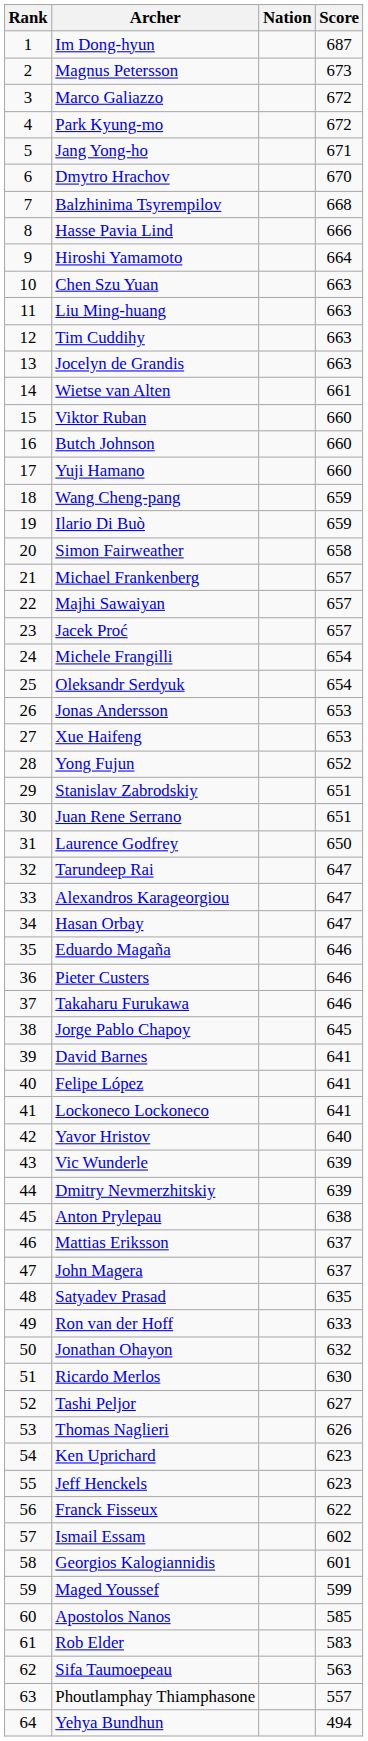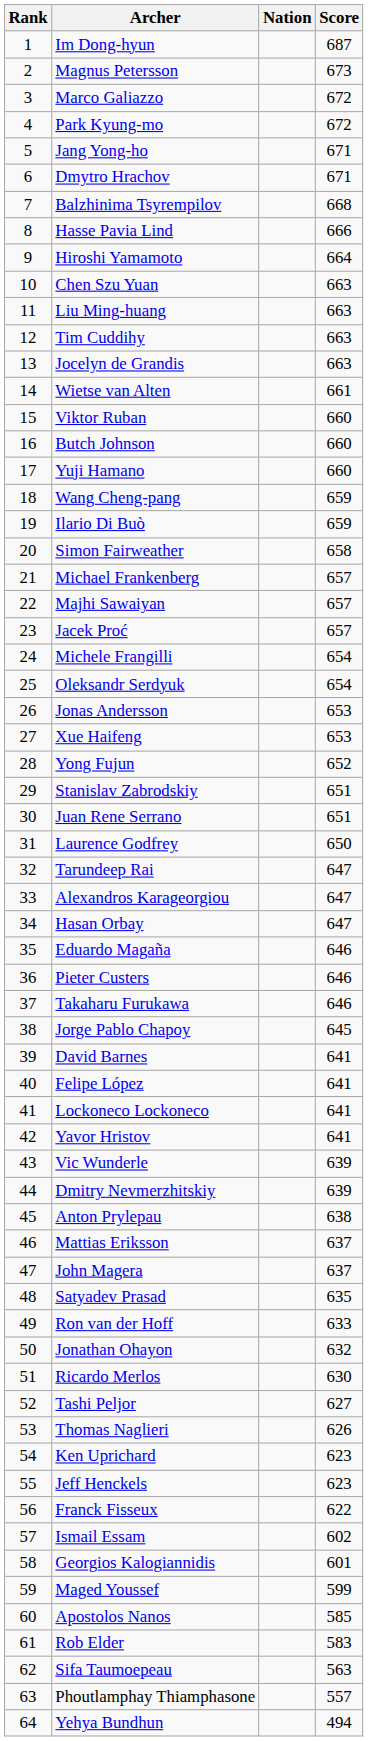Dmytro Hrachov | Score: 670 -> 671
Yavor Hristov | Score: 640 -> 641
